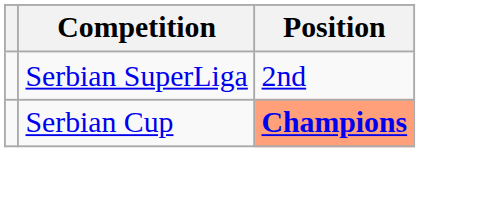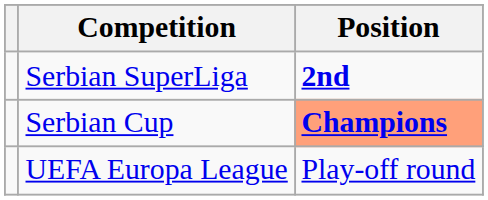Serbian SuperLiga | Position: normal -> bold
+ row: UEFA Europa League | Play-off round
